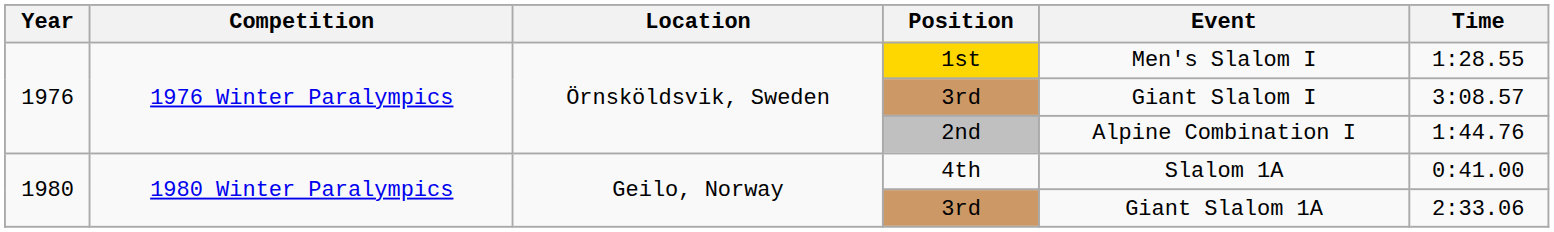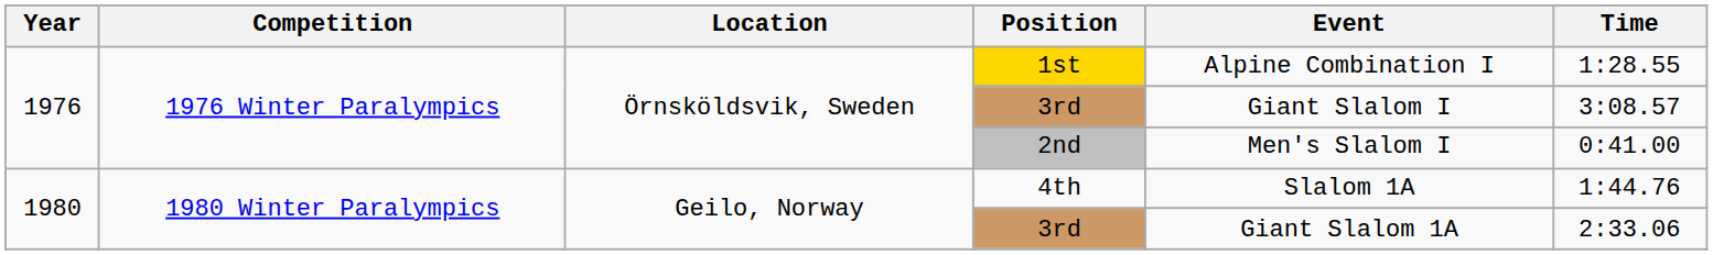1st | Event: Men's Slalom I -> Alpine Combination I
2nd | Event: Alpine Combination I -> Men's Slalom I
2nd | Time: 1:44.76 -> 0:41.00
4th | Time: 0:41.00 -> 1:44.76
